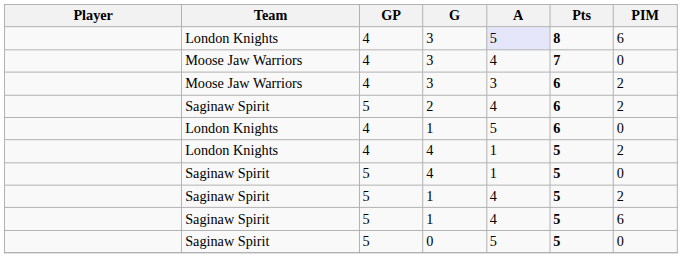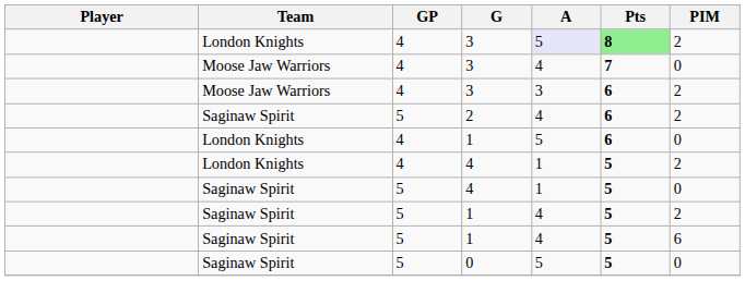London Knights / 3 | Pts: no background -> lightgreen background
London Knights / 3 | PIM: 6 -> 2
